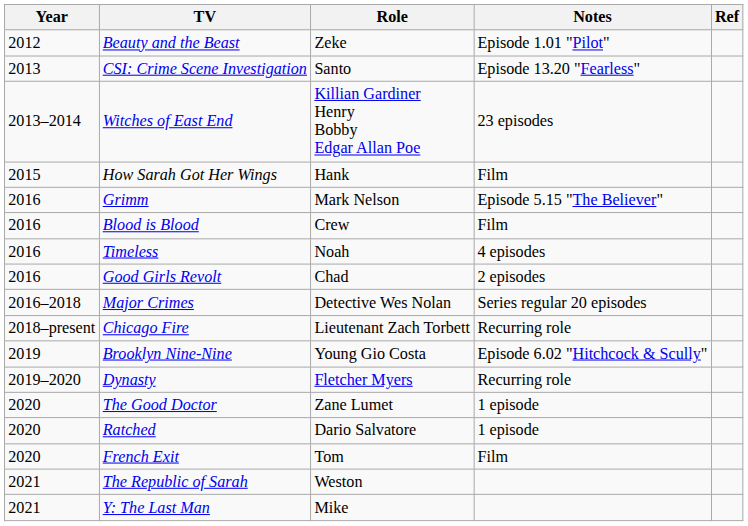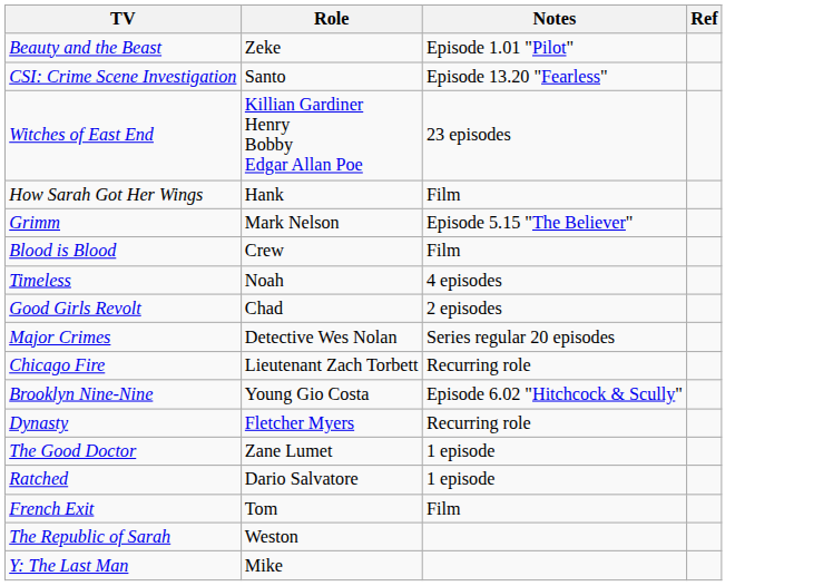- column: Year | 2012 | 2013 | 2013–2014 | 2015 | 2016 | 2016 | 2016 | 2016 | 2016–2018 | 2018–present | 2019 | 2019–2020 | 2020 | 2020 | 2020 | 2021 | 2021
